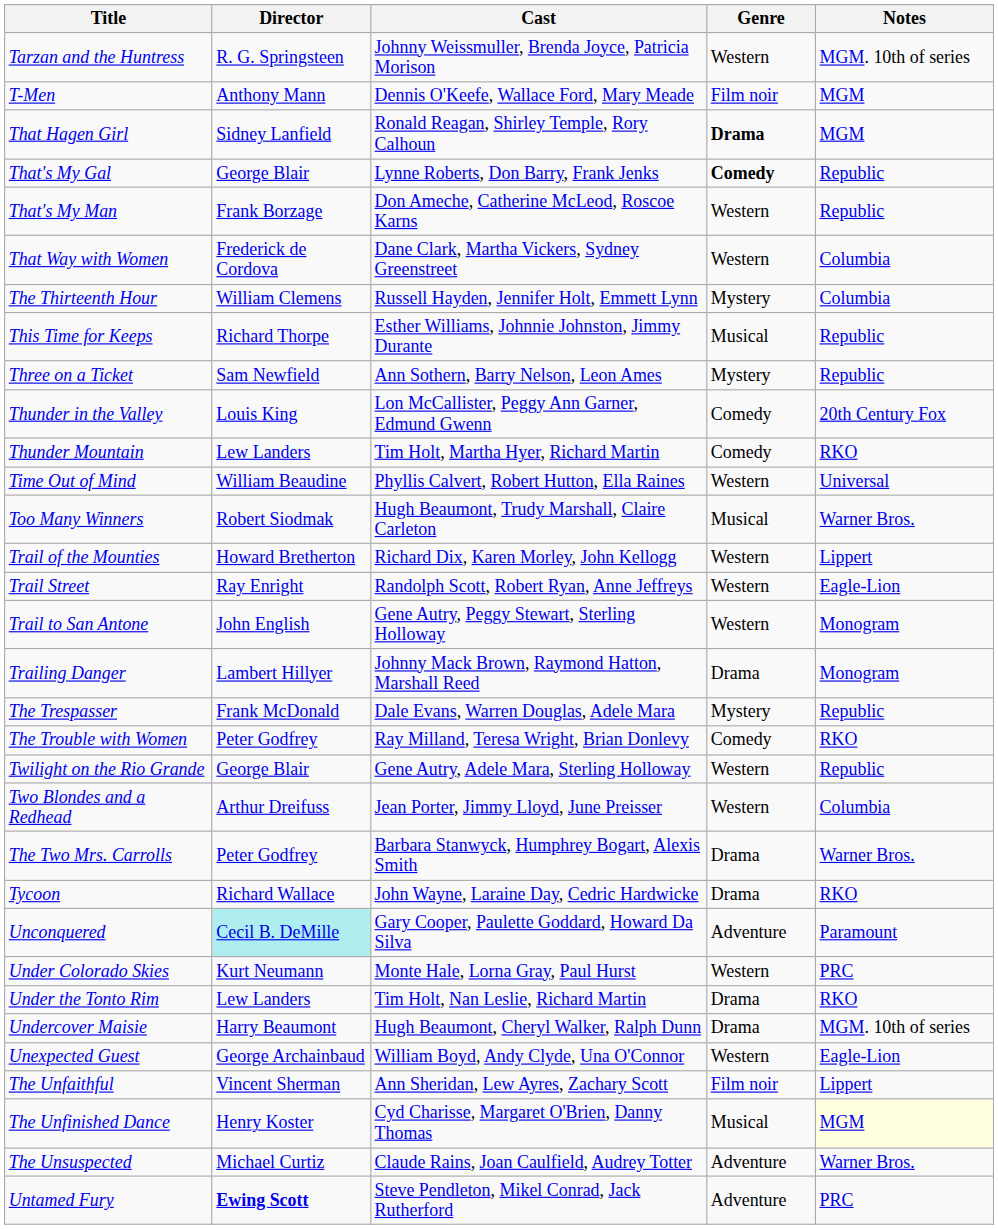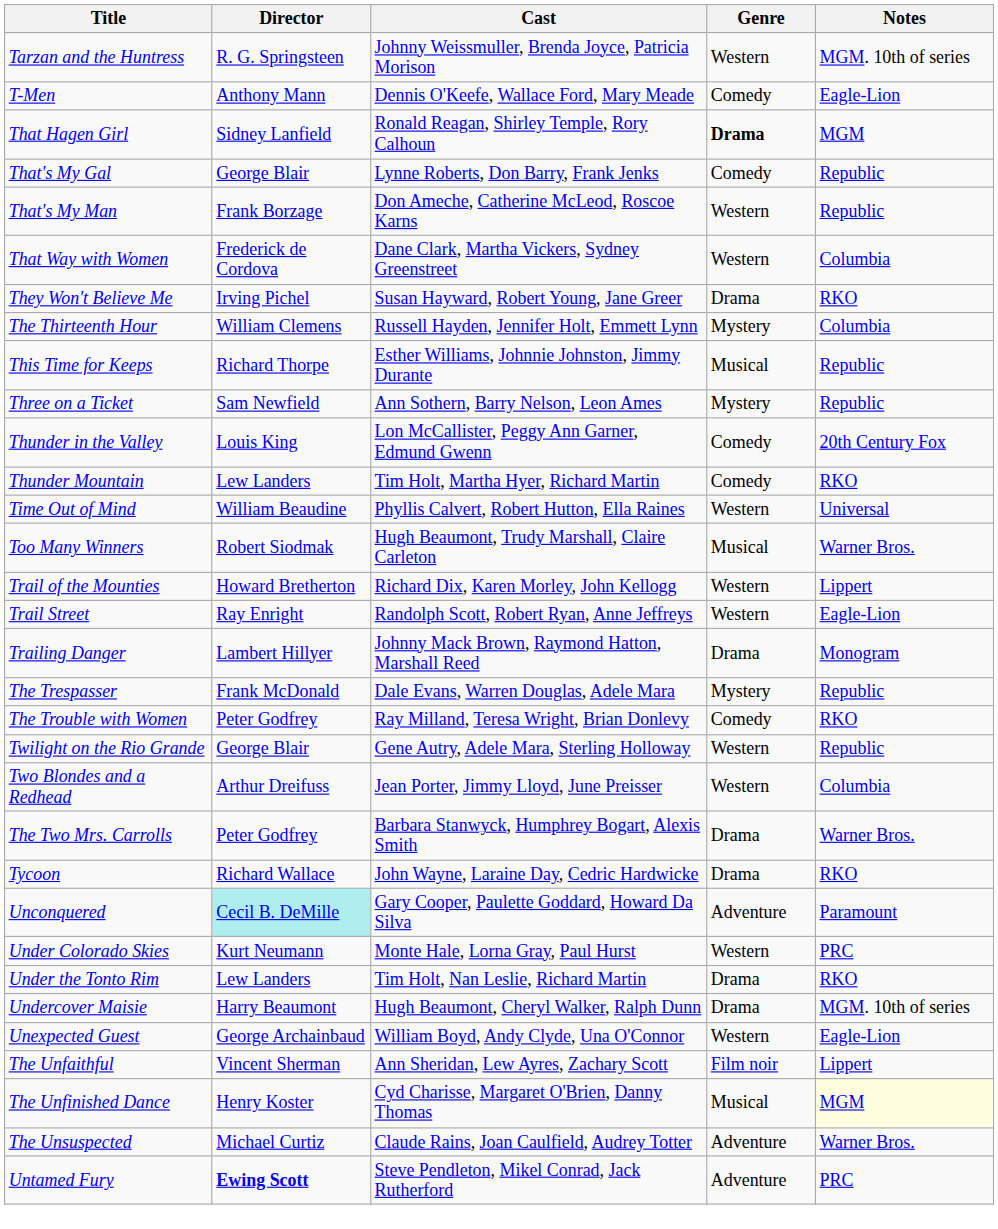T-Men | Genre: Film noir -> Comedy
T-Men | Notes: MGM -> Eagle-Lion
That's My Gal | Genre: bold -> normal
+ row: They Won't Believe Me | Irving Pichel | Susan Hayward, Robert Young, Jane Greer | Drama | RKO
- row: Trail to San Antone | John English | Gene Autry, Peggy Stewart, Sterling Holloway | Western | Monogram
